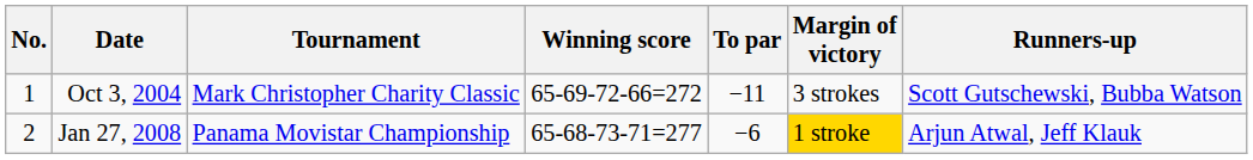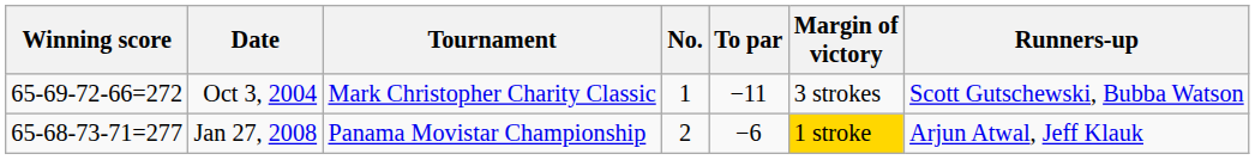columns swapped: No. <-> Winning score
